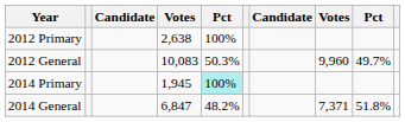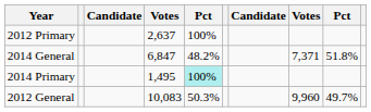2012 Primary | column 4: 2,638 -> 2,637
rows swapped: 2012 General <-> 2014 General
2014 Primary | column 4: 1,945 -> 1,495
